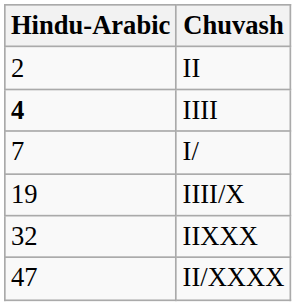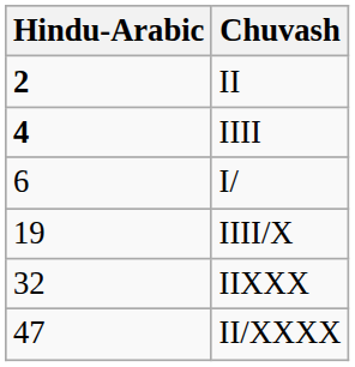II | Hindu-Arabic: normal -> bold
I/ | Hindu-Arabic: 7 -> 6
